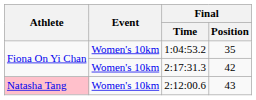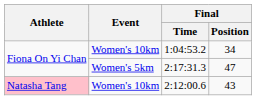1:04:53.2 | Final / Position: 35 -> 34
2:17:31.3 | Event: Women's 10km -> Women's 5km
2:17:31.3 | Final / Position: 42 -> 47
